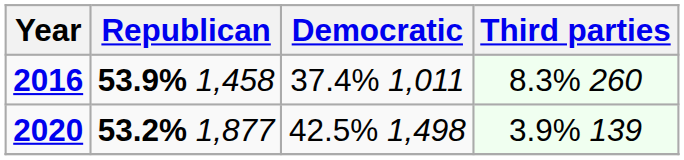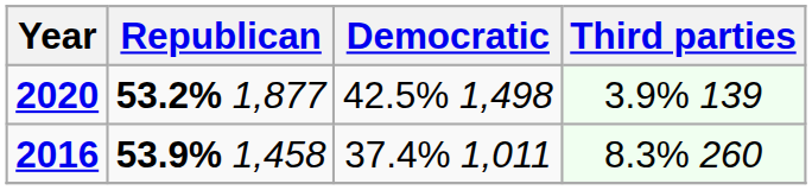rows swapped: 2020 <-> 2016
